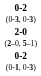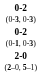rows swapped: 0-2 (0-1, 0-3) <-> 2-0 (2–0, 5–1)
